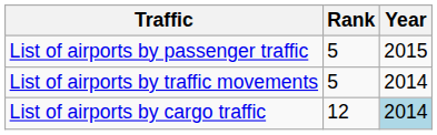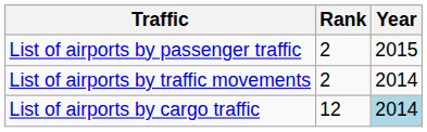List of airports by passenger traffic | Rank: 5 -> 2
List of airports by traffic movements | Rank: 5 -> 2
